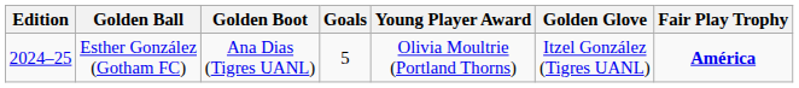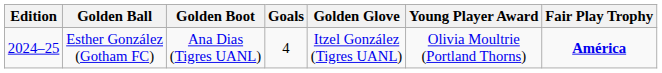columns swapped: Golden Glove <-> Young Player Award
Esther González (Gotham FC) | Goals: 5 -> 4
